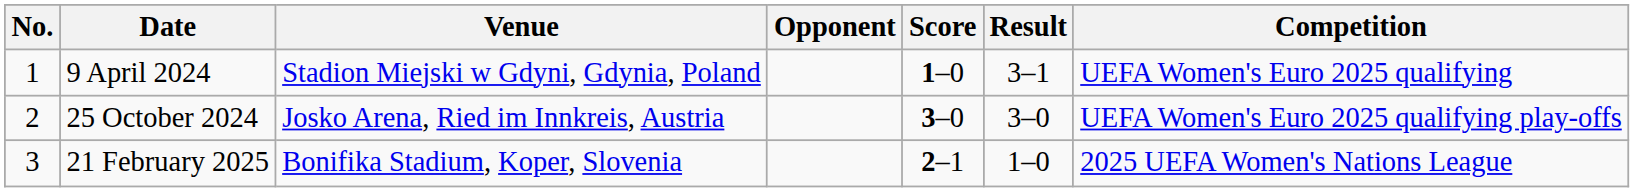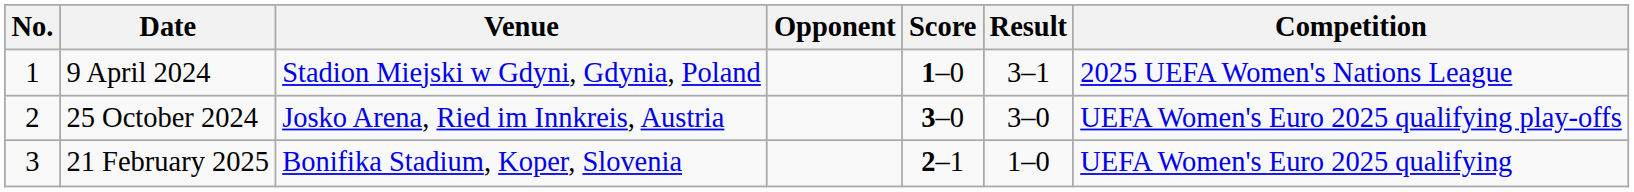9 April 2024 | Competition: UEFA Women's Euro 2025 qualifying -> 2025 UEFA Women's Nations League
21 February 2025 | Competition: 2025 UEFA Women's Nations League -> UEFA Women's Euro 2025 qualifying
